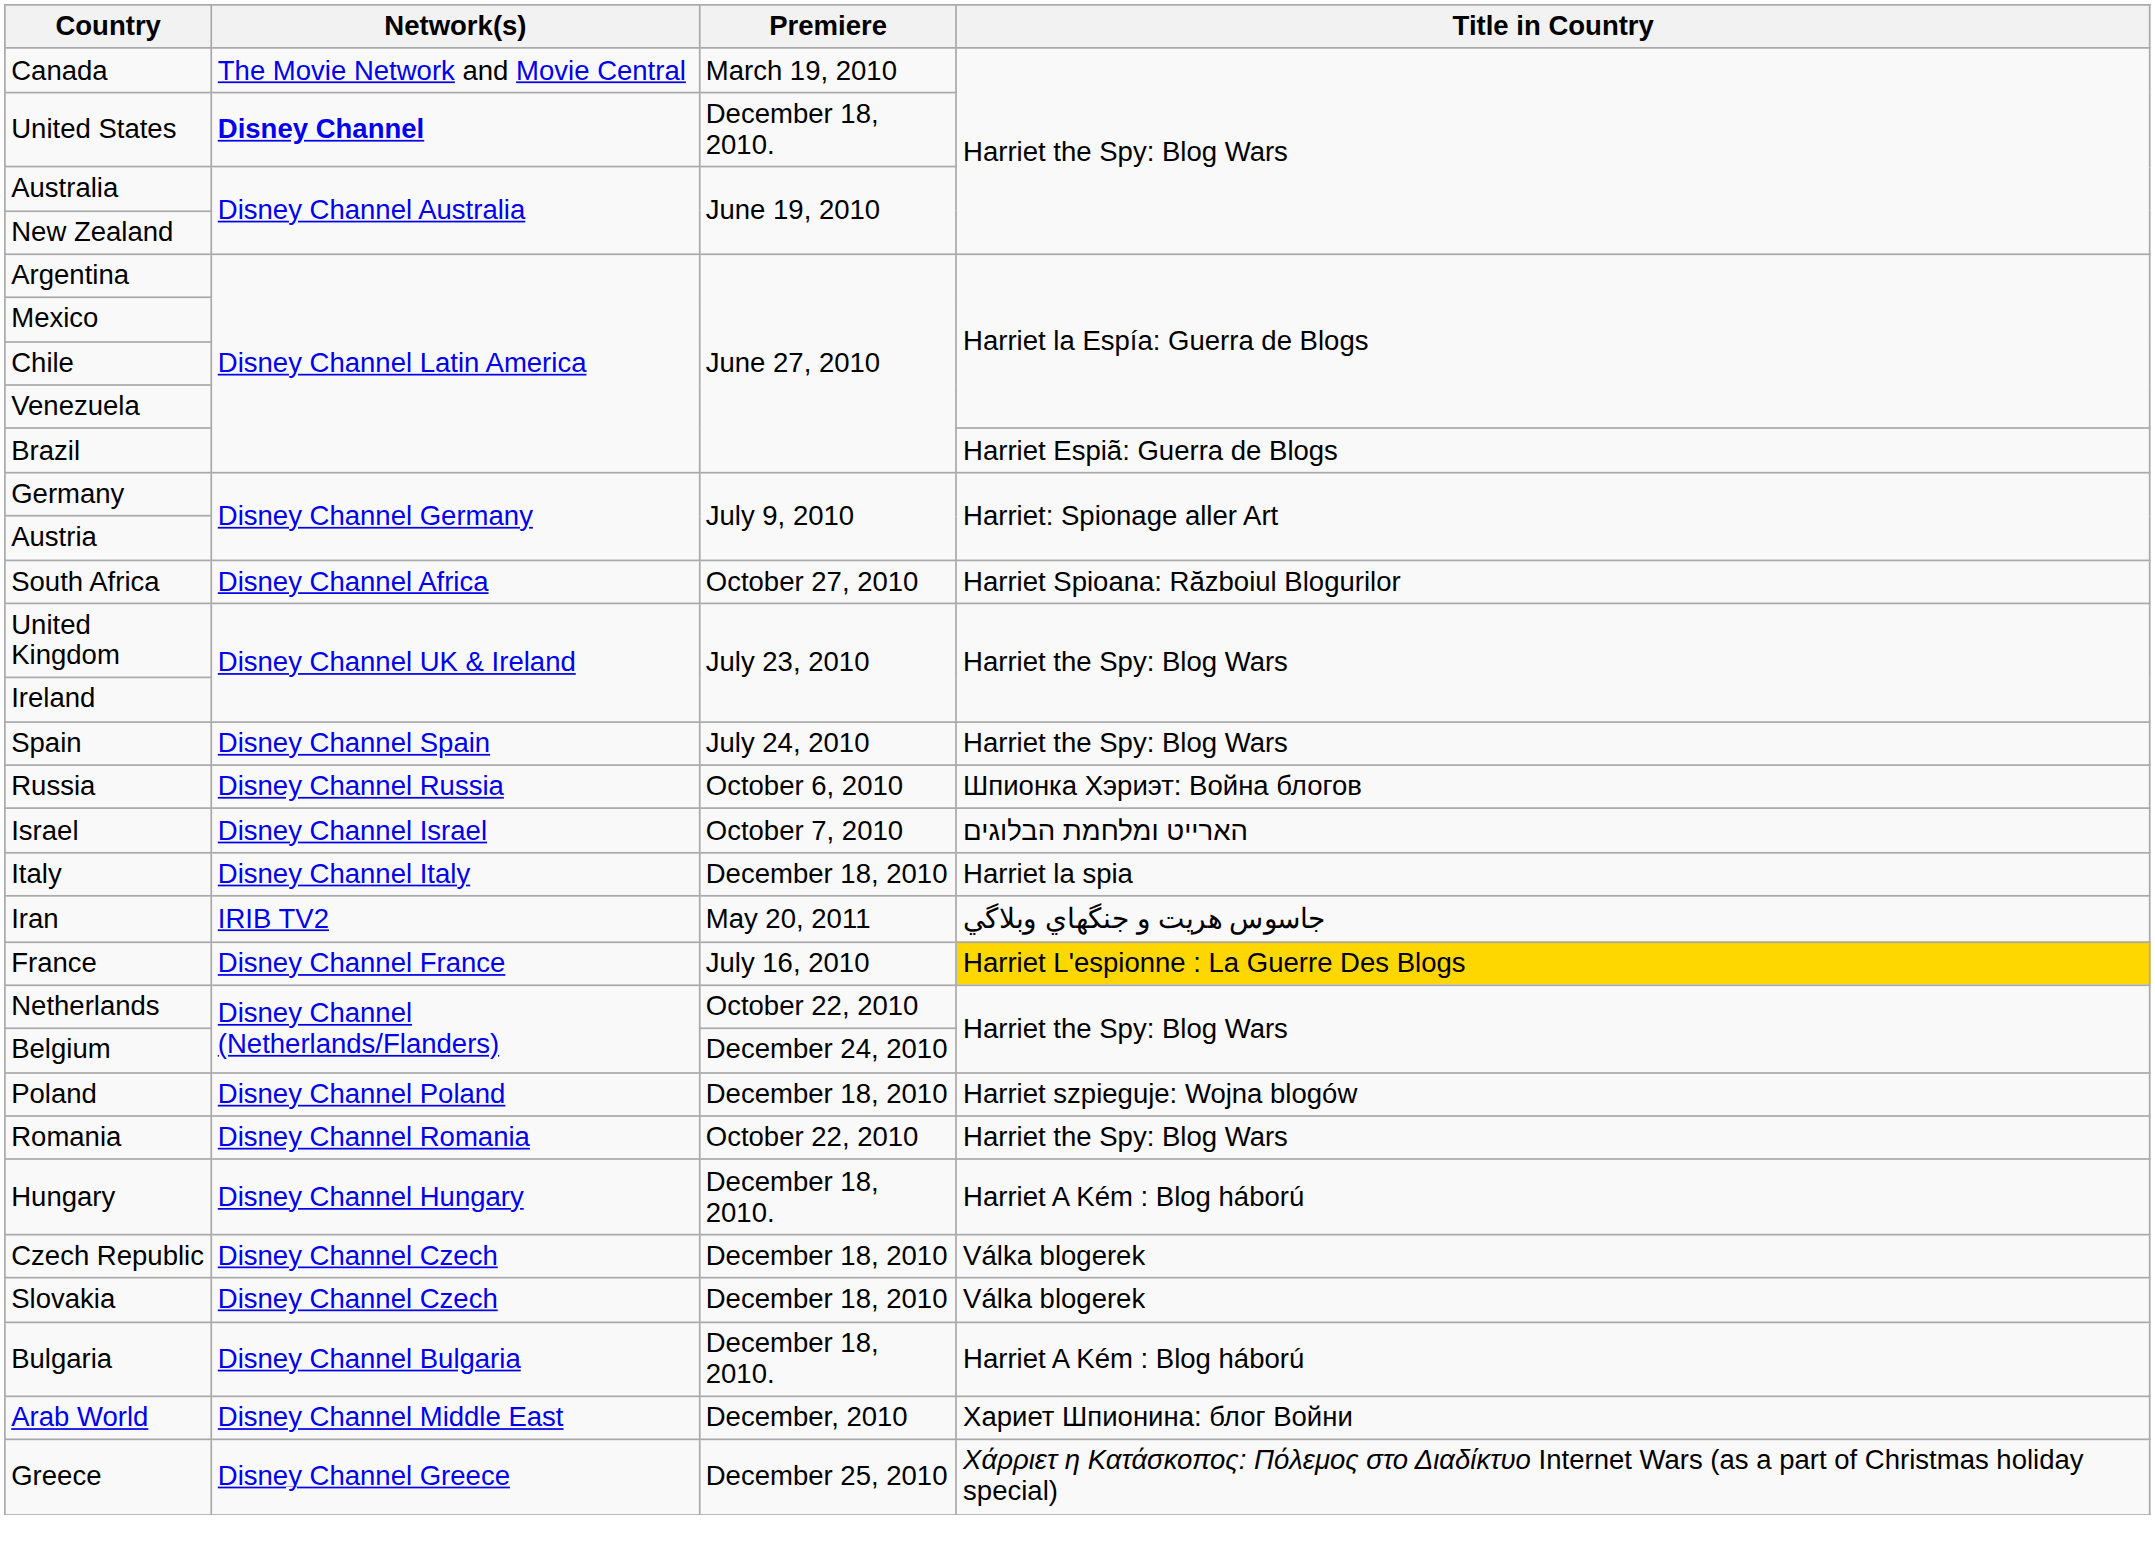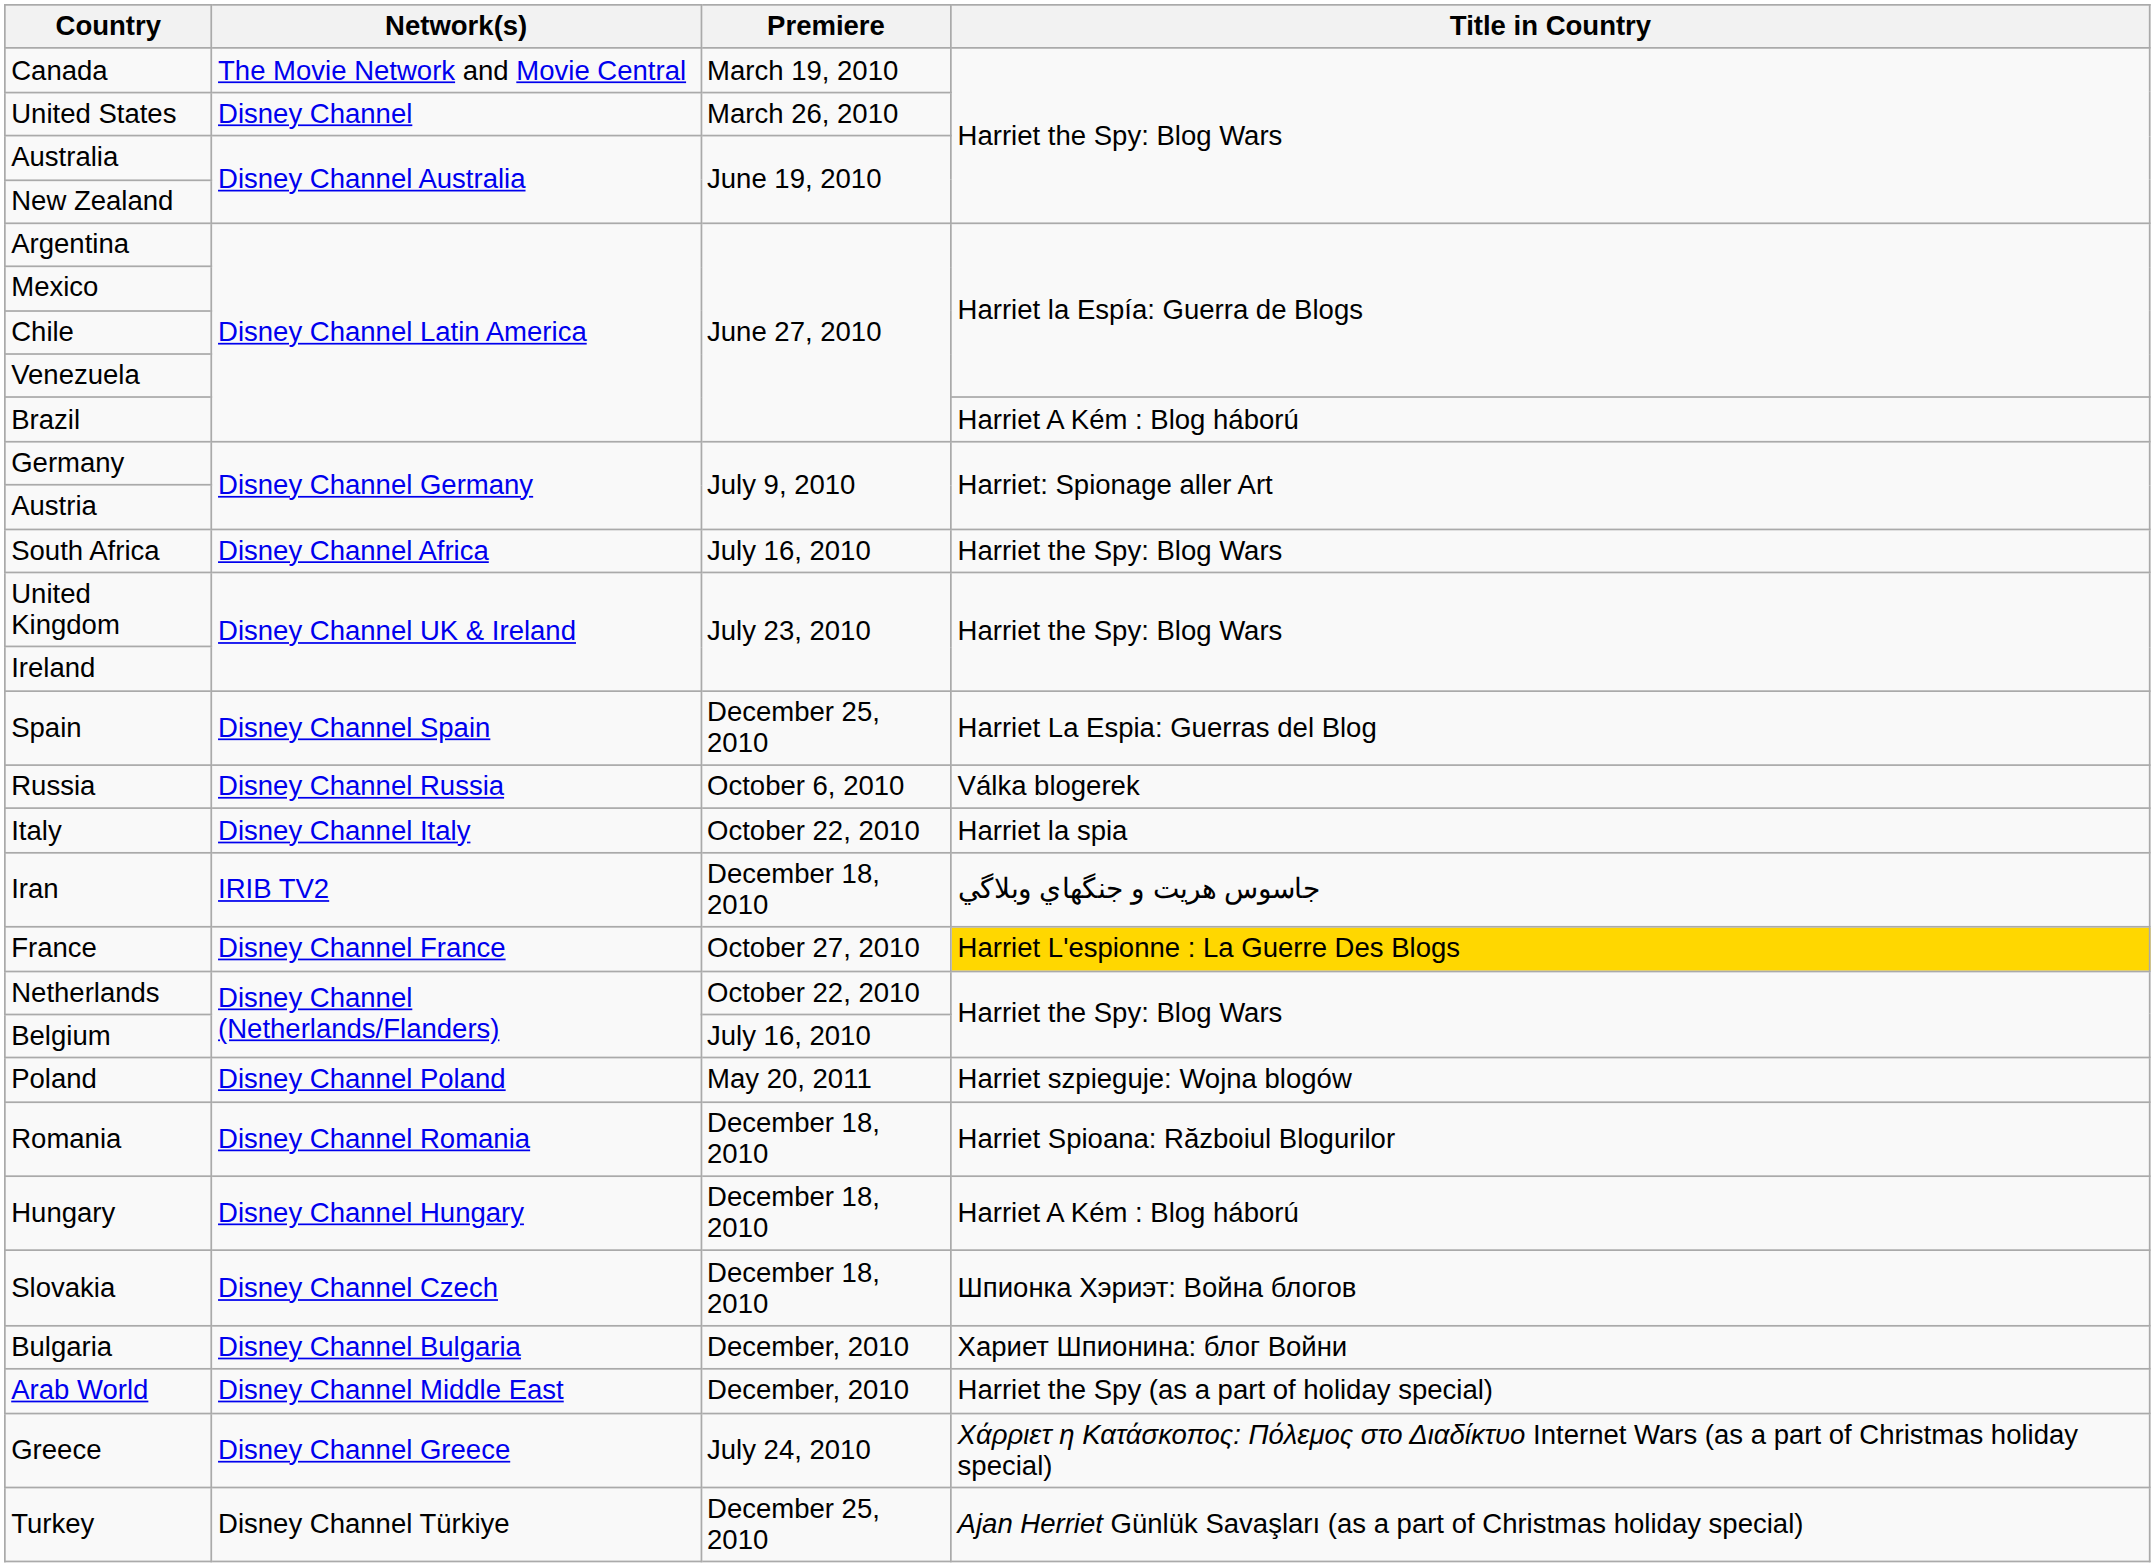United States | Network(s): bold -> normal
United States | Premiere: December 18, 2010. -> March 26, 2010
Brazil | Title in Country: Harriet Espiã: Guerra de Blogs -> Harriet A Kém : Blog háború
South Africa | Premiere: October 27, 2010 -> July 16, 2010
South Africa | Title in Country: Harriet Spioana: Războiul Blogurilor -> Harriet the Spy: Blog Wars
Spain | Premiere: July 24, 2010 -> December 25, 2010
Spain | Title in Country: Harriet the Spy: Blog Wars -> Harriet La Espia: Guerras del Blog
Russia | Title in Country: Шпионка Хэриэт: Война блогов -> Válka blogerek
- row: Israel | Disney Channel Israel | October 7, 2010 | הארייט ומלחמת הבלוגים
Italy | Premiere: December 18, 2010 -> October 22, 2010
Iran | Premiere: May 20, 2011 -> December 18, 2010
France | Premiere: July 16, 2010 -> October 27, 2010
Belgium | Premiere: December 24, 2010 -> July 16, 2010
Poland | Premiere: December 18, 2010 -> May 20, 2011
Romania | Premiere: October 22, 2010 -> December 18, 2010
Romania | Title in Country: Harriet the Spy: Blog Wars -> Harriet Spioana: Războiul Blogurilor
Hungary | Premiere: December 18, 2010. -> December 18, 2010
- row: Czech Republic | Disney Channel Czech | December 18, 2010 | Válka blogerek
Slovakia | Title in Country: Válka blogerek -> Шпионка Хэриэт: Война блогов
Bulgaria | Premiere: December 18, 2010. -> December, 2010
Bulgaria | Title in Country: Harriet A Kém : Blog háború -> Хариет Шпионина: блог Войни
Arab World | Title in Country: Хариет Шпионина: блог Войни -> Harriet the Spy (as a part of holiday special)
Greece | Premiere: December 25, 2010 -> July 24, 2010
+ row: Turkey | Disney Channel Türkiye | December 25, 2010 | Ajan Herriet Günlük Savaşları (as a part of Christmas holiday special)
